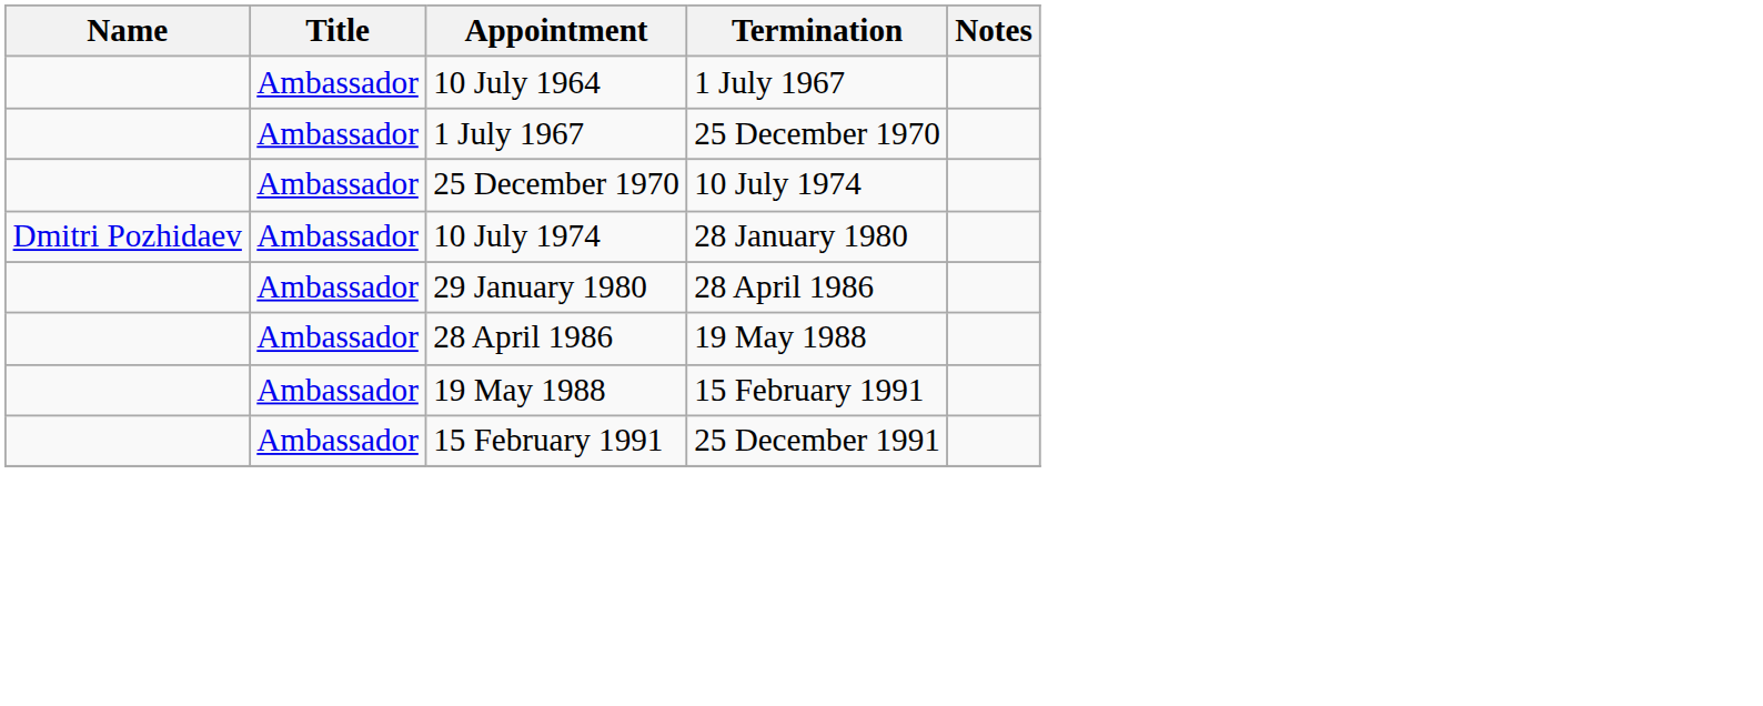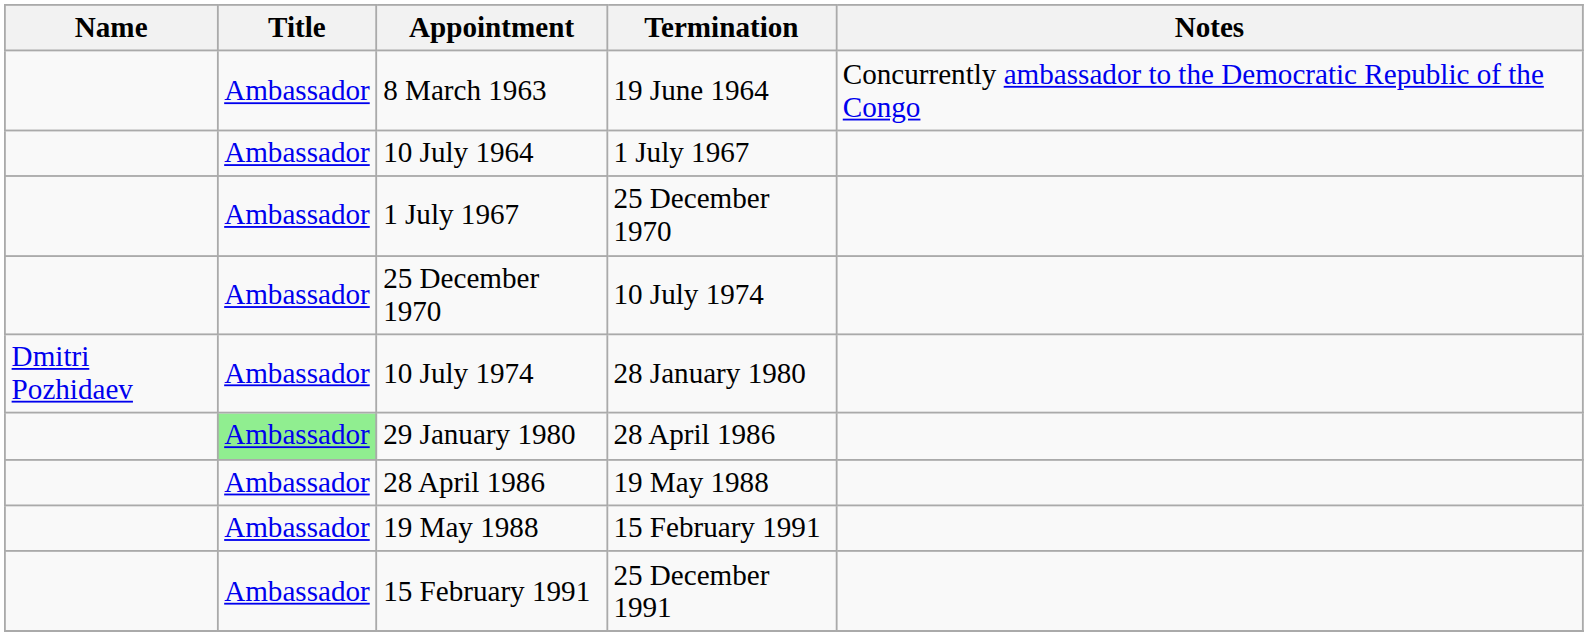+ row: Ambassador | 8 March 1963 | 19 June 1964 | Concurrently ambassador to the Democratic Republic of the Congo
29 January 1980 | Title: no background -> lightgreen background
